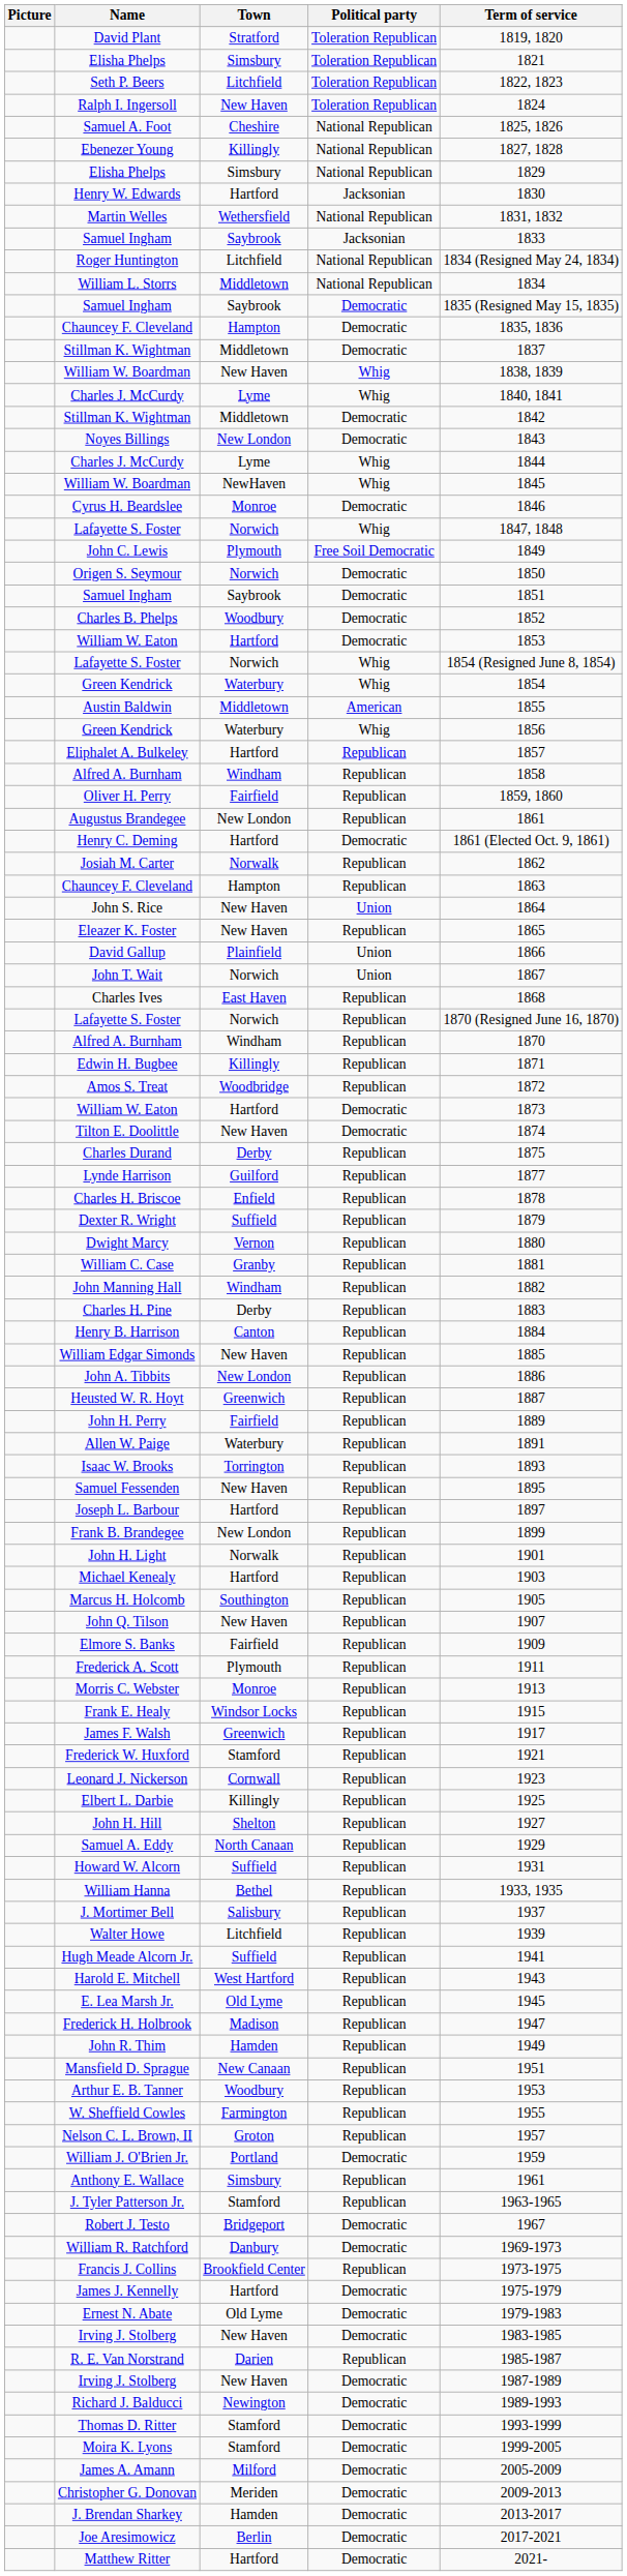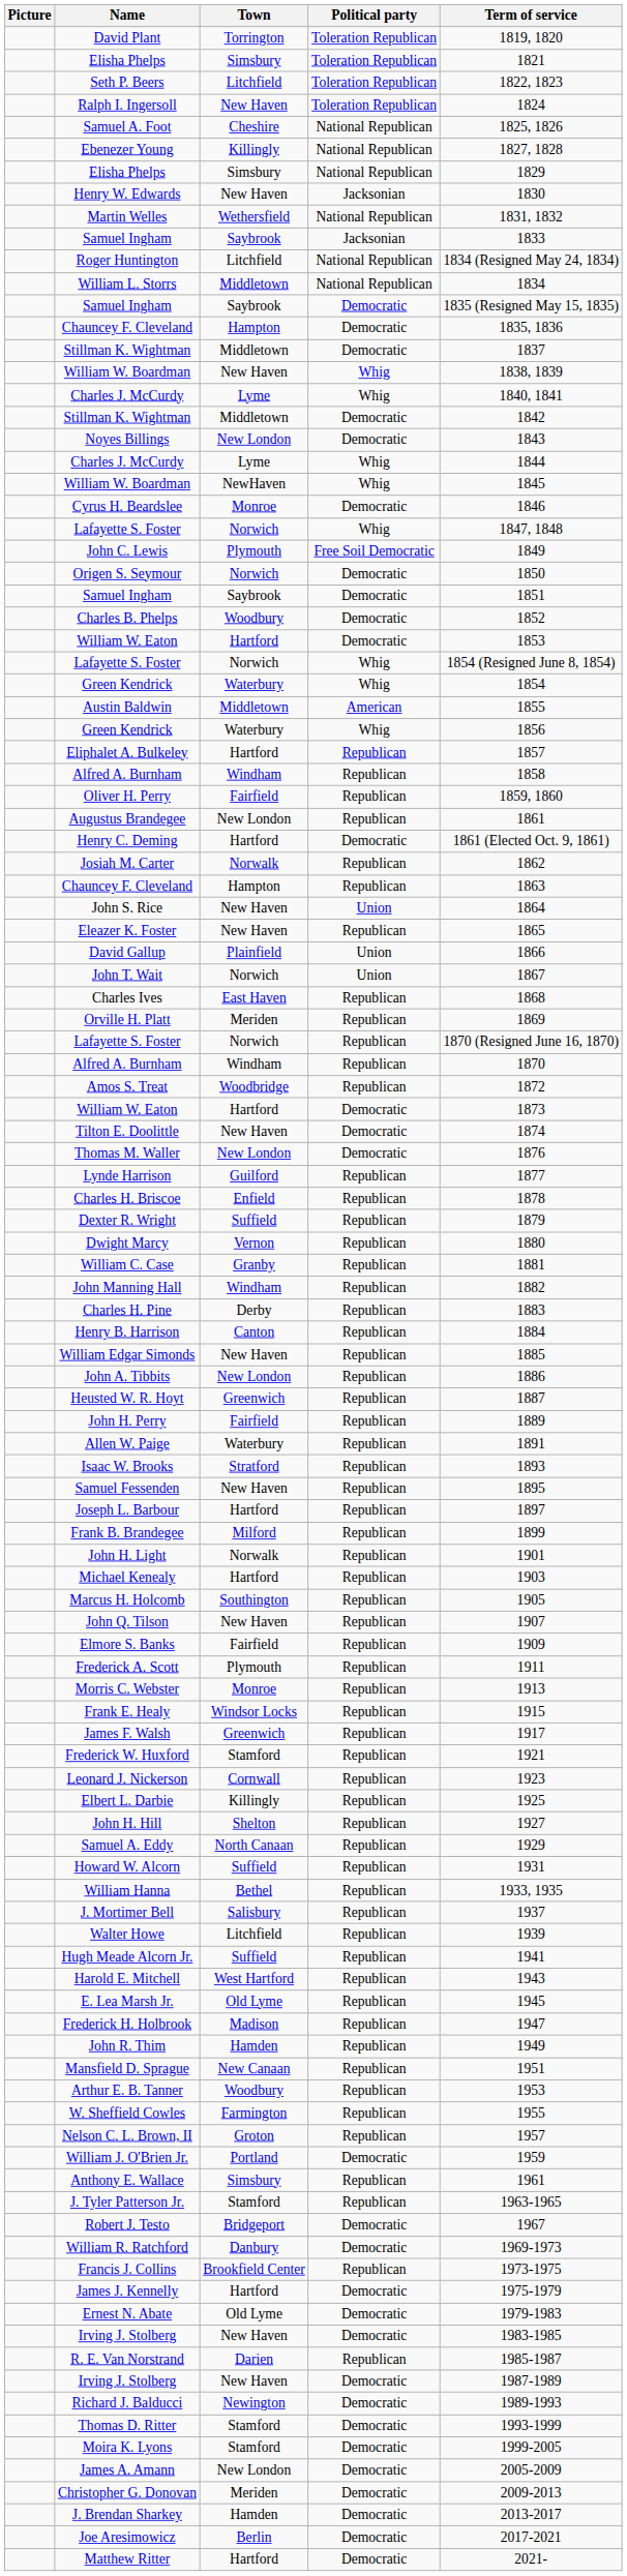David Plant | Town: Stratford -> Torrington
Henry W. Edwards | Town: Hartford -> New Haven
+ row: Orville H. Platt | Meriden | Republican | 1869
- row: Edwin H. Bugbee | Killingly | Republican | 1871
- row: Charles Durand | Derby | Republican | 1875
+ row: Thomas M. Waller | New London | Democratic | 1876
Isaac W. Brooks | Town: Torrington -> Stratford
Frank B. Brandegee | Town: New London -> Milford
James A. Amann | Town: Milford -> New London
